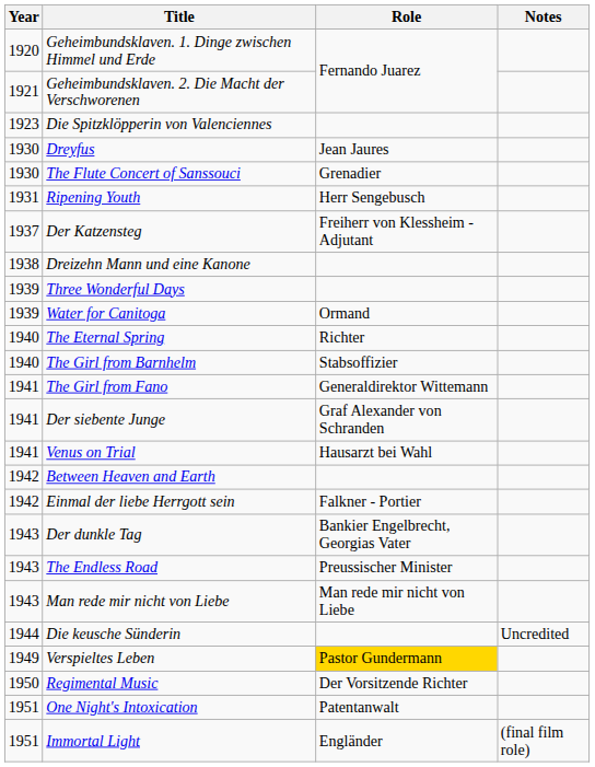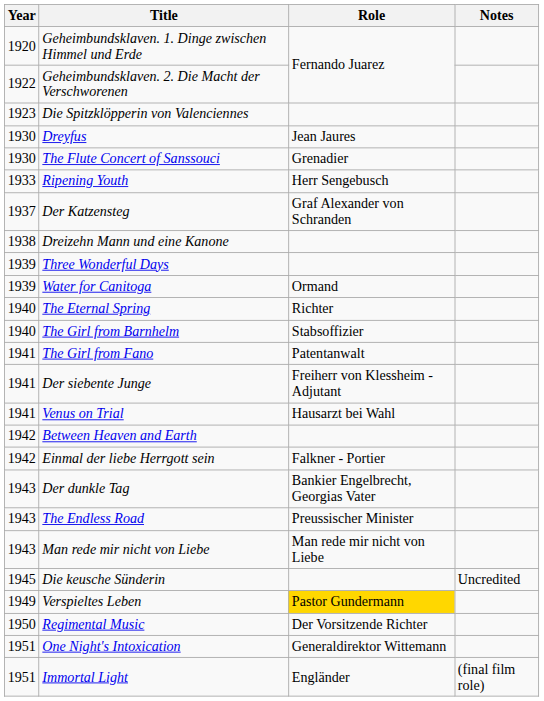Geheimbundsklaven. 2. Die Macht der Verschworenen | Year: 1921 -> 1922
Ripening Youth | Year: 1931 -> 1933
Der Katzensteg | Role: Freiherr von Klessheim - Adjutant -> Graf Alexander von Schranden
The Girl from Fano | Role: Generaldirektor Wittemann -> Patentanwalt
Der siebente Junge | Role: Graf Alexander von Schranden -> Freiherr von Klessheim - Adjutant
Die keusche Sünderin | Year: 1944 -> 1945
One Night's Intoxication | Role: Patentanwalt -> Generaldirektor Wittemann
